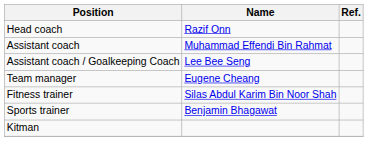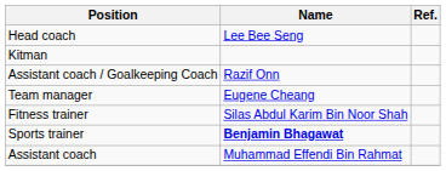Head coach | Name: Razif Onn -> Lee Bee Seng
rows swapped: Assistant coach <-> Kitman
Assistant coach / Goalkeeping Coach | Name: Lee Bee Seng -> Razif Onn
Sports trainer | Name: normal -> bold
